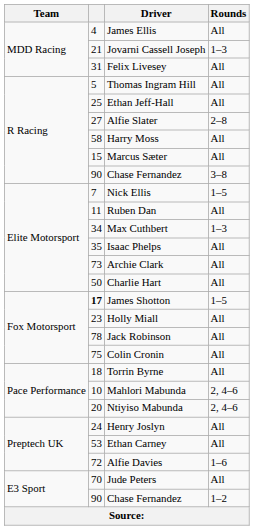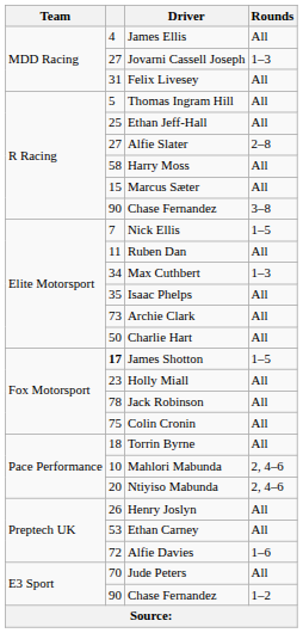Jovarni Cassell Joseph | column 2: 21 -> 27
Henry Joslyn | column 2: 24 -> 26
